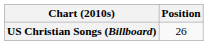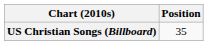US Christian Songs (Billboard) | Position: 26 -> 35
